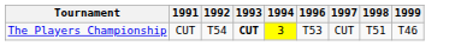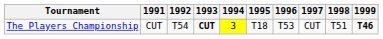+ column: 1995 | T18
The Players Championship | 1999: normal -> bold
